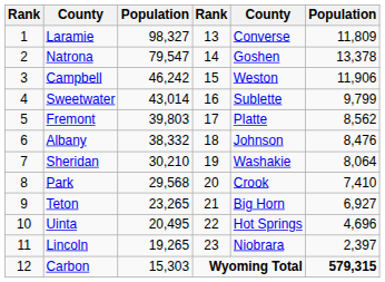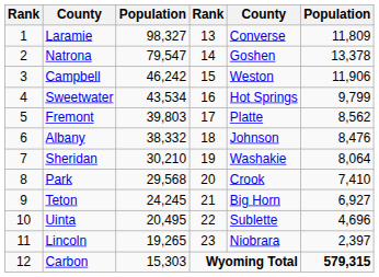Sweetwater | column 3: 43,014 -> 43,534
Sweetwater | column 5: Sublette -> Hot Springs
Teton | column 3: 23,265 -> 24,245
Uinta | column 5: Hot Springs -> Sublette
